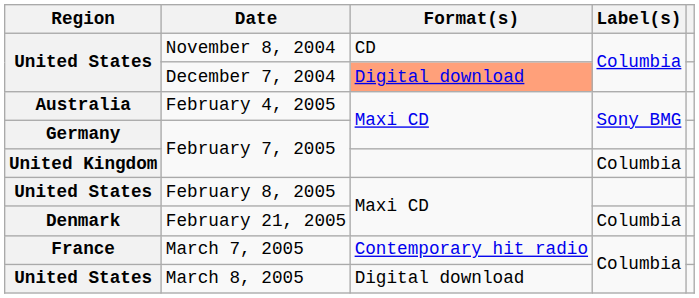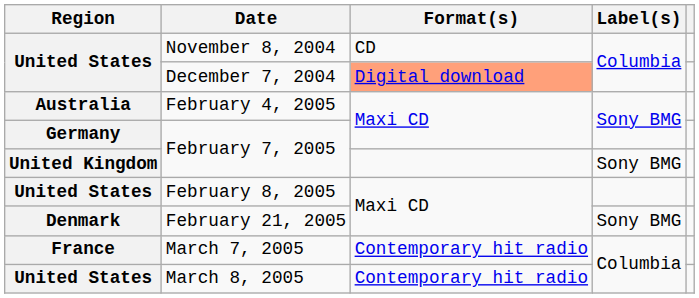United Kingdom / February 7, 2005 | Label(s): Columbia -> Sony BMG
February 21, 2005 | Label(s): Columbia -> Sony BMG
March 8, 2005 | Format(s): Digital download -> Contemporary hit radio
